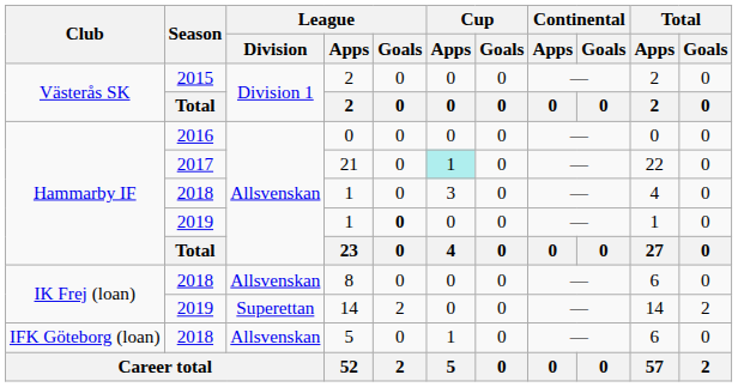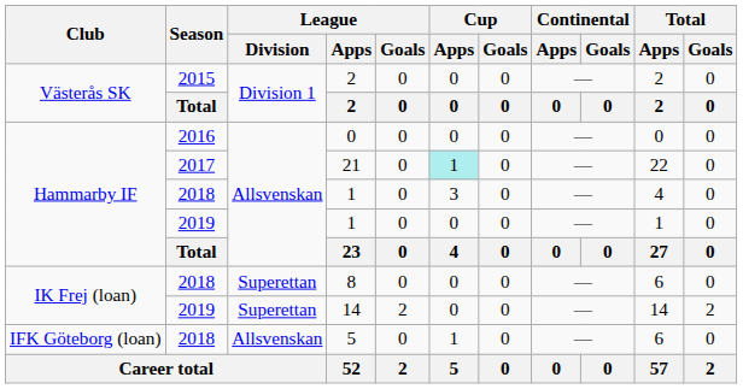2019 / 1 | League / Goals: bold -> normal
8 | League / Division: Allsvenskan -> Superettan
